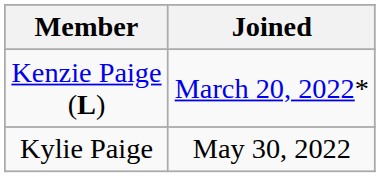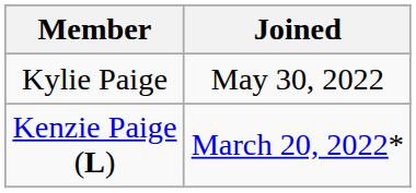rows swapped: Kenzie Paige (L) <-> Kylie Paige
